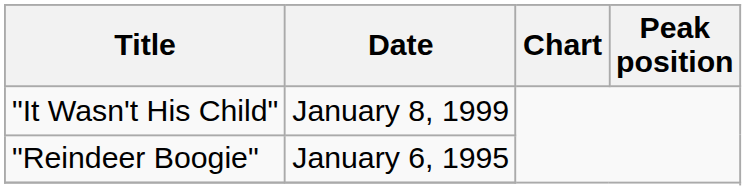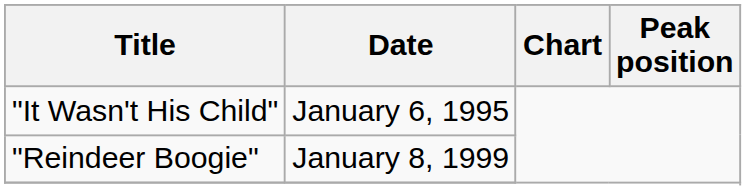"It Wasn't His Child" | Date: January 8, 1999 -> January 6, 1995
"Reindeer Boogie" | Date: January 6, 1995 -> January 8, 1999
